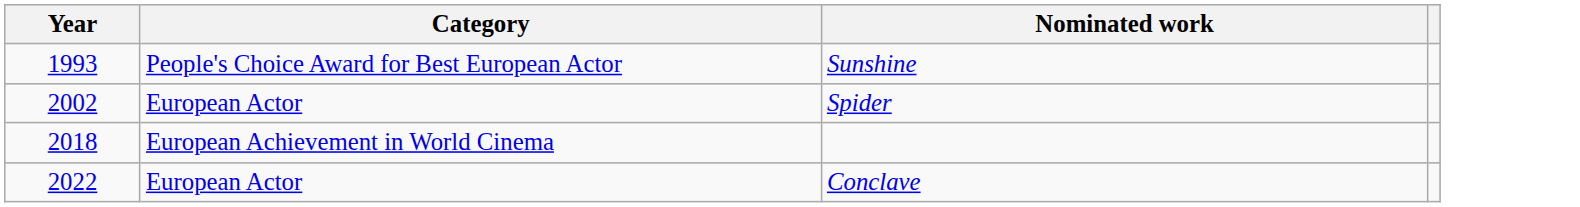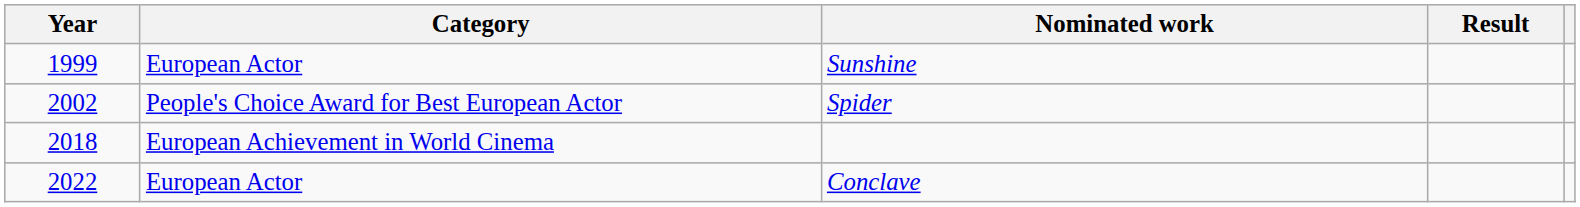+ column: Result
Sunshine | Year: 1993 -> 1999
Sunshine | Category: People's Choice Award for Best European Actor -> European Actor
Spider | Category: European Actor -> People's Choice Award for Best European Actor
